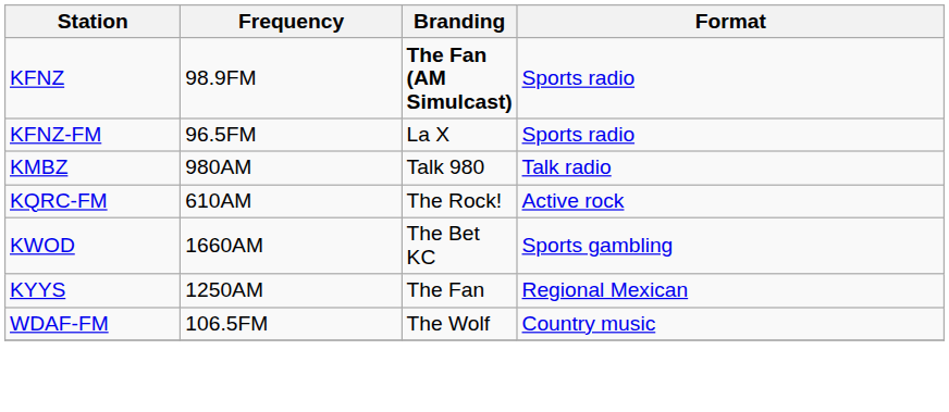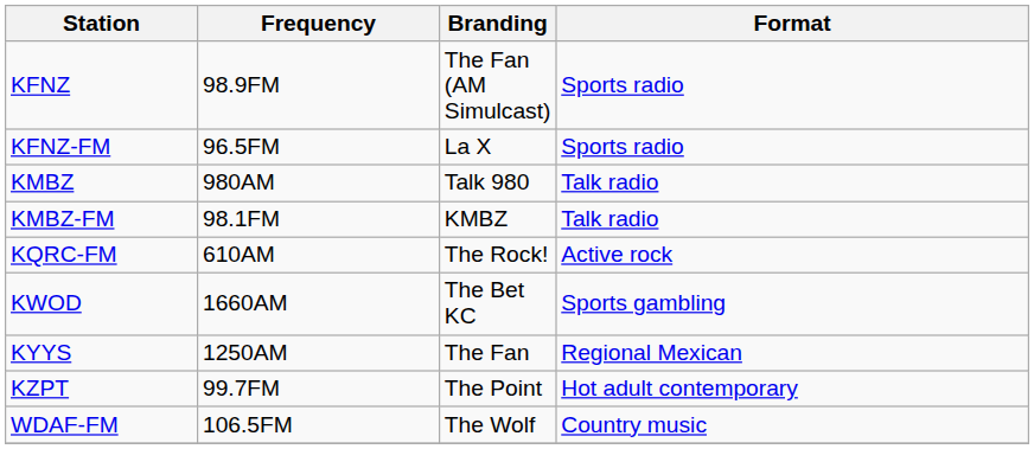KFNZ | Branding: bold -> normal
+ row: KMBZ-FM | 98.1FM | KMBZ | Talk radio
+ row: KZPT | 99.7FM | The Point | Hot adult contemporary
